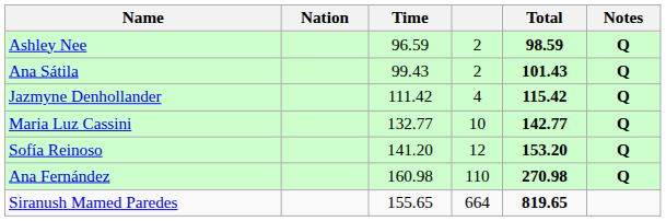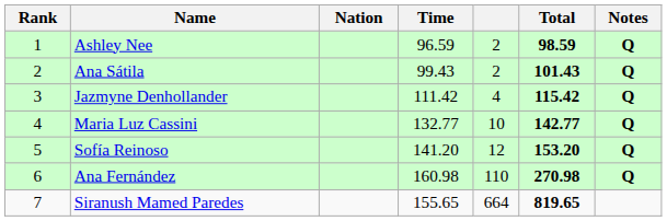+ column: Rank | 1 | 2 | 3 | 4 | 5 | 6 | 7
